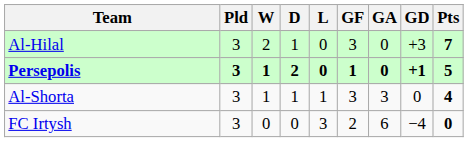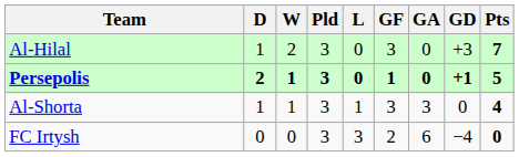columns swapped: Pld <-> D
